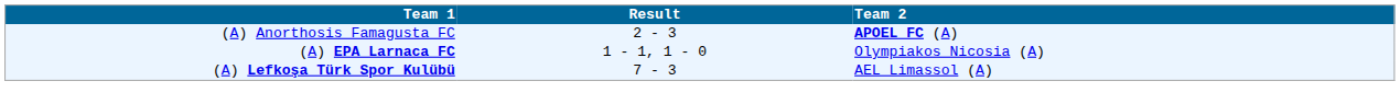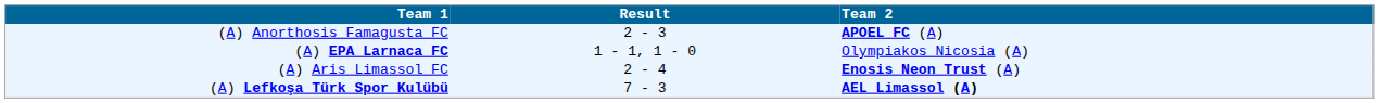+ row: (A) Aris Limassol FC | 2 - 4 | Enosis Neon Trust (A)
(A) Lefkoşa Türk Spor Kulübü | Team 2: normal -> bold
